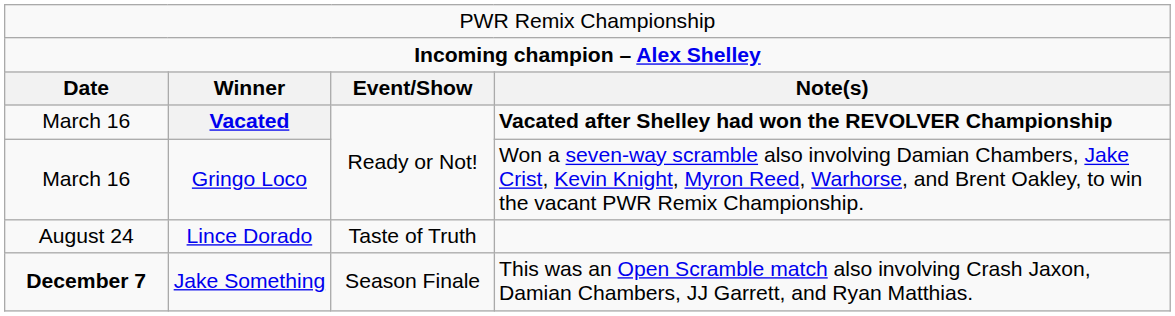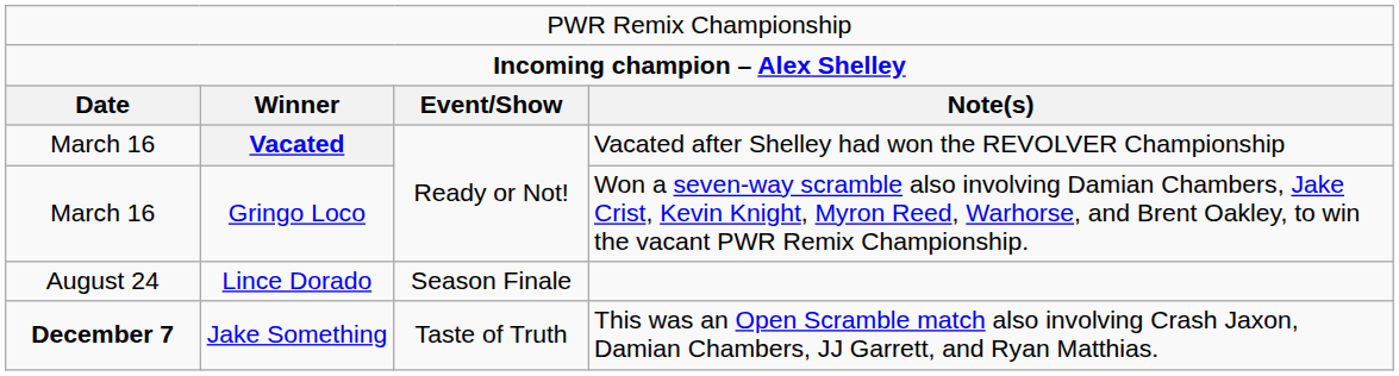Vacated | column 4: bold -> normal
Lince Dorado | column 3: Taste of Truth -> Season Finale
Jake Something | column 3: Season Finale -> Taste of Truth
